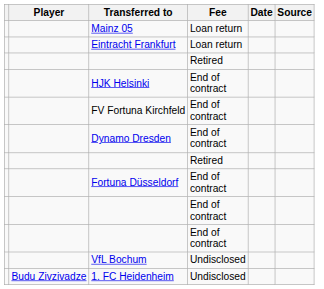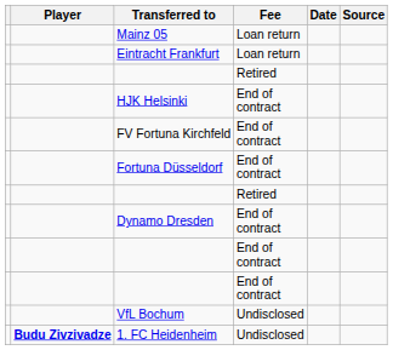rows swapped: Dynamo Dresden <-> Fortuna Düsseldorf
1. FC Heidenheim | Player: normal -> bold
